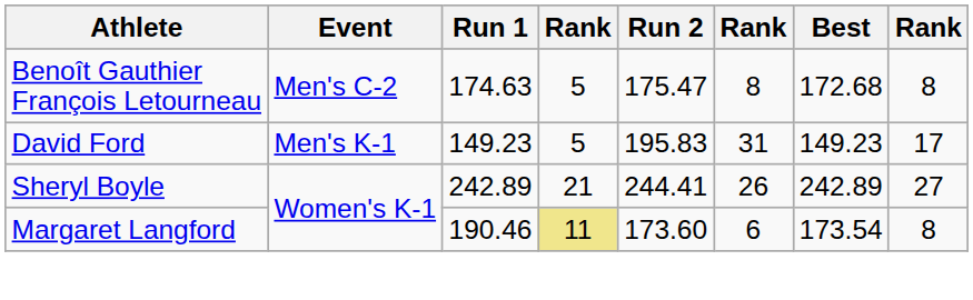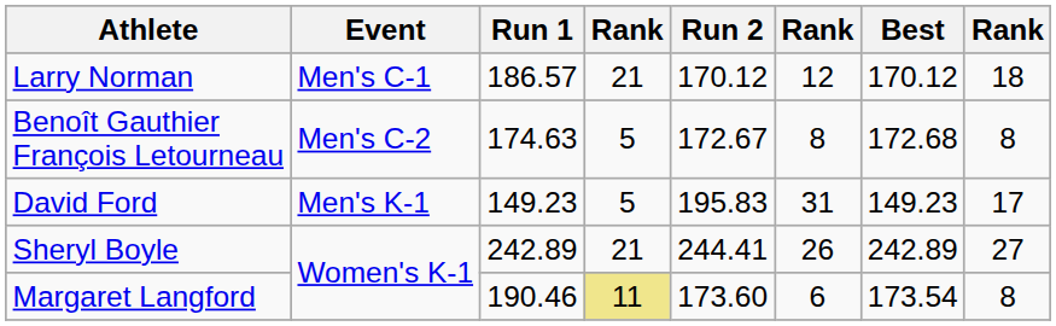+ row: Larry Norman | Men's C-1 | 186.57 | 21 | 170.12 | 12 | 170.12 | 18
Benoît Gauthier François Letourneau | Run 2: 175.47 -> 172.67
